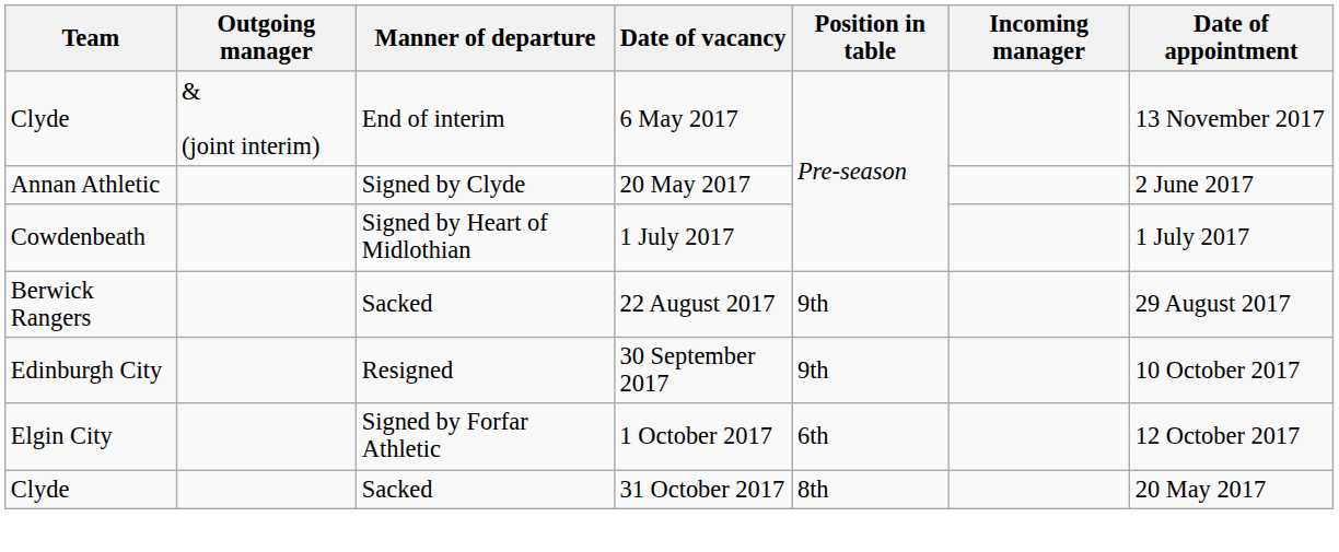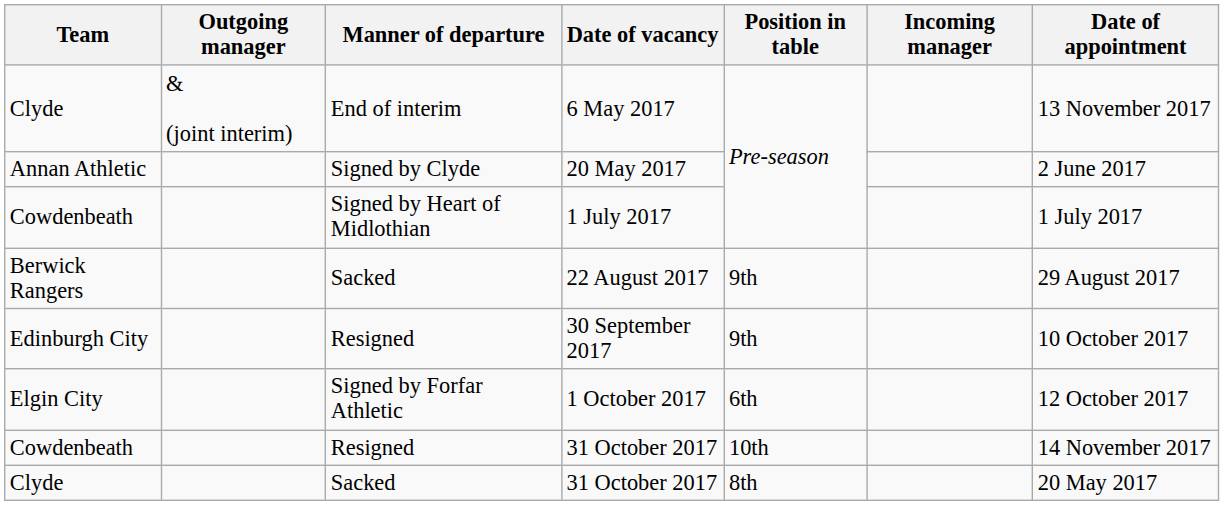+ row: Cowdenbeath | Resigned | 31 October 2017 | 10th | 14 November 2017
